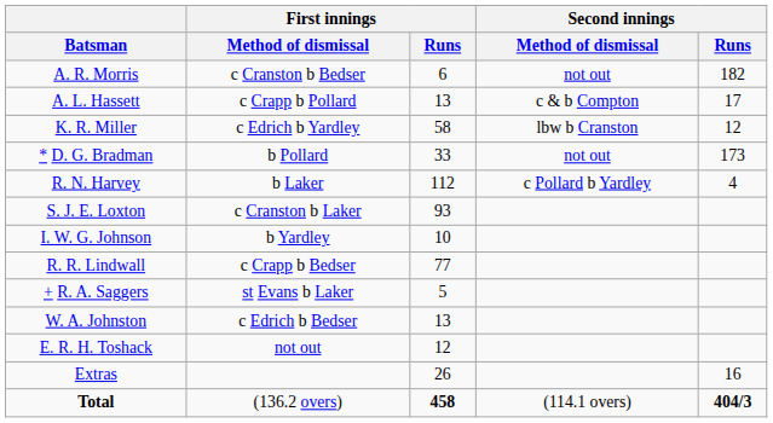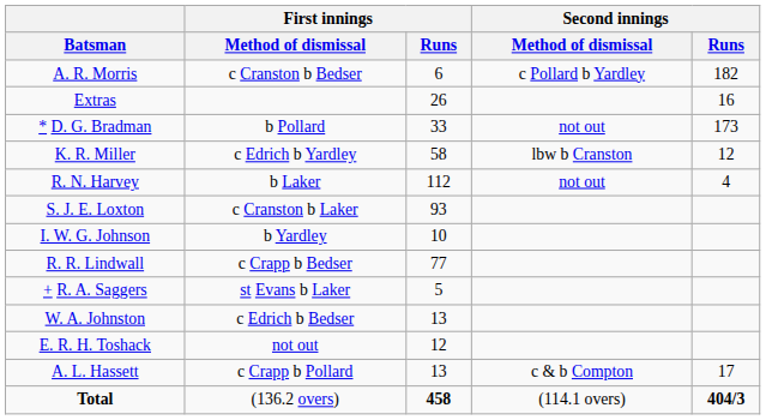A. R. Morris | Second innings / Method of dismissal: not out -> c Pollard b Yardley
rows swapped: A. L. Hassett <-> Extras
rows swapped: * D. G. Bradman <-> K. R. Miller
R. N. Harvey | Second innings / Method of dismissal: c Pollard b Yardley -> not out
